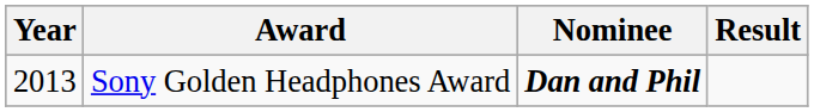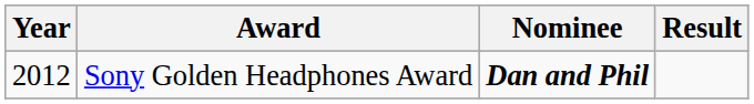Sony Golden Headphones Award | Year: 2013 -> 2012
